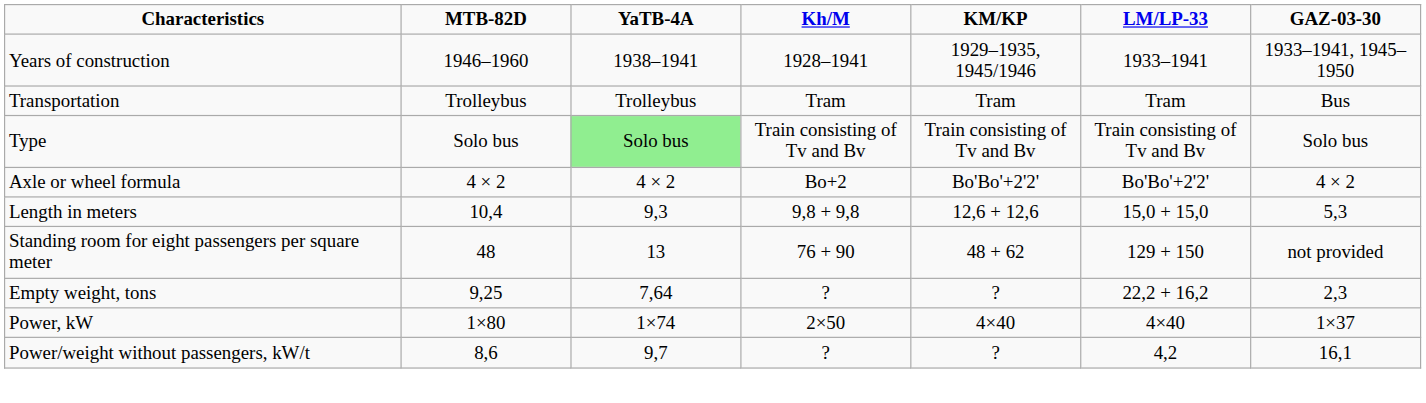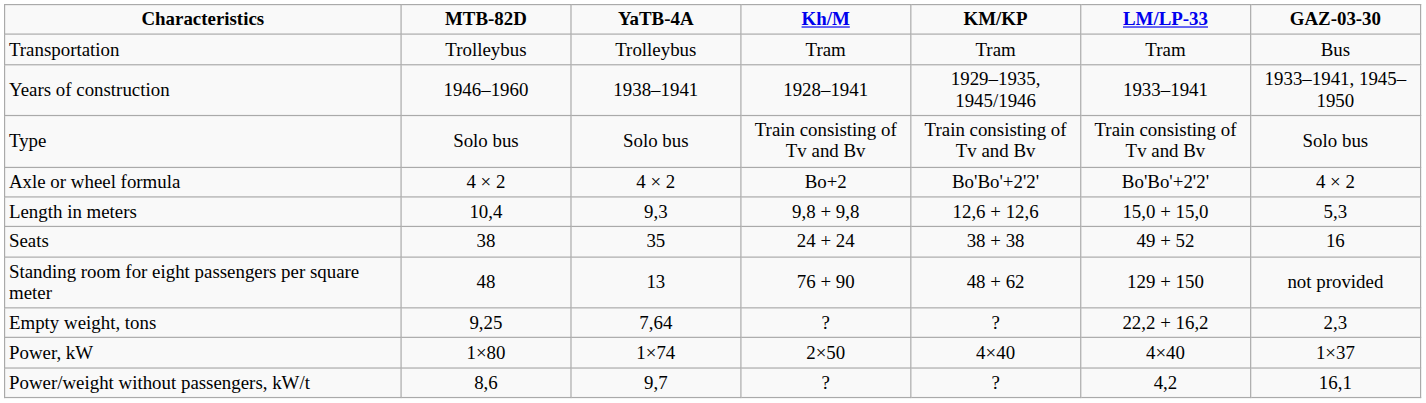rows swapped: Transportation <-> Years of construction
Type | column 3: lightgreen background -> no background
+ row: Seats | 38 | 35 | 24 + 24 | 38 + 38 | 49 + 52 | 16
